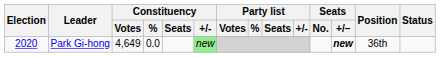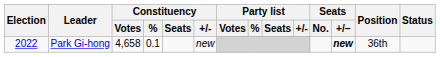Park Gi-hong | Election: 2020 -> 2022
Park Gi-hong | Constituency / Votes: 4,649 -> 4,658
Park Gi-hong | Constituency / %: 0.0 -> 0.1
Park Gi-hong | Constituency / +/-: lightgreen background -> no background
